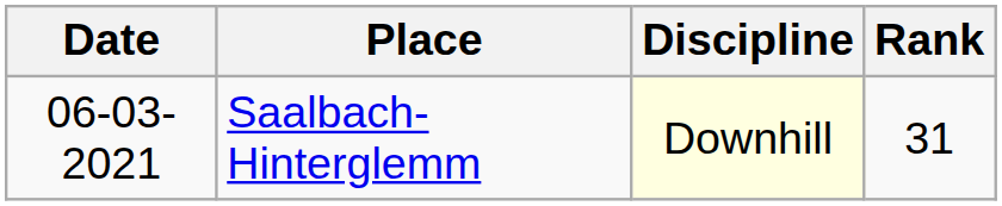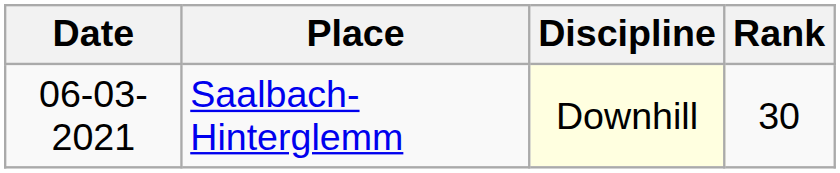Saalbach-Hinterglemm | Rank: 31 -> 30
